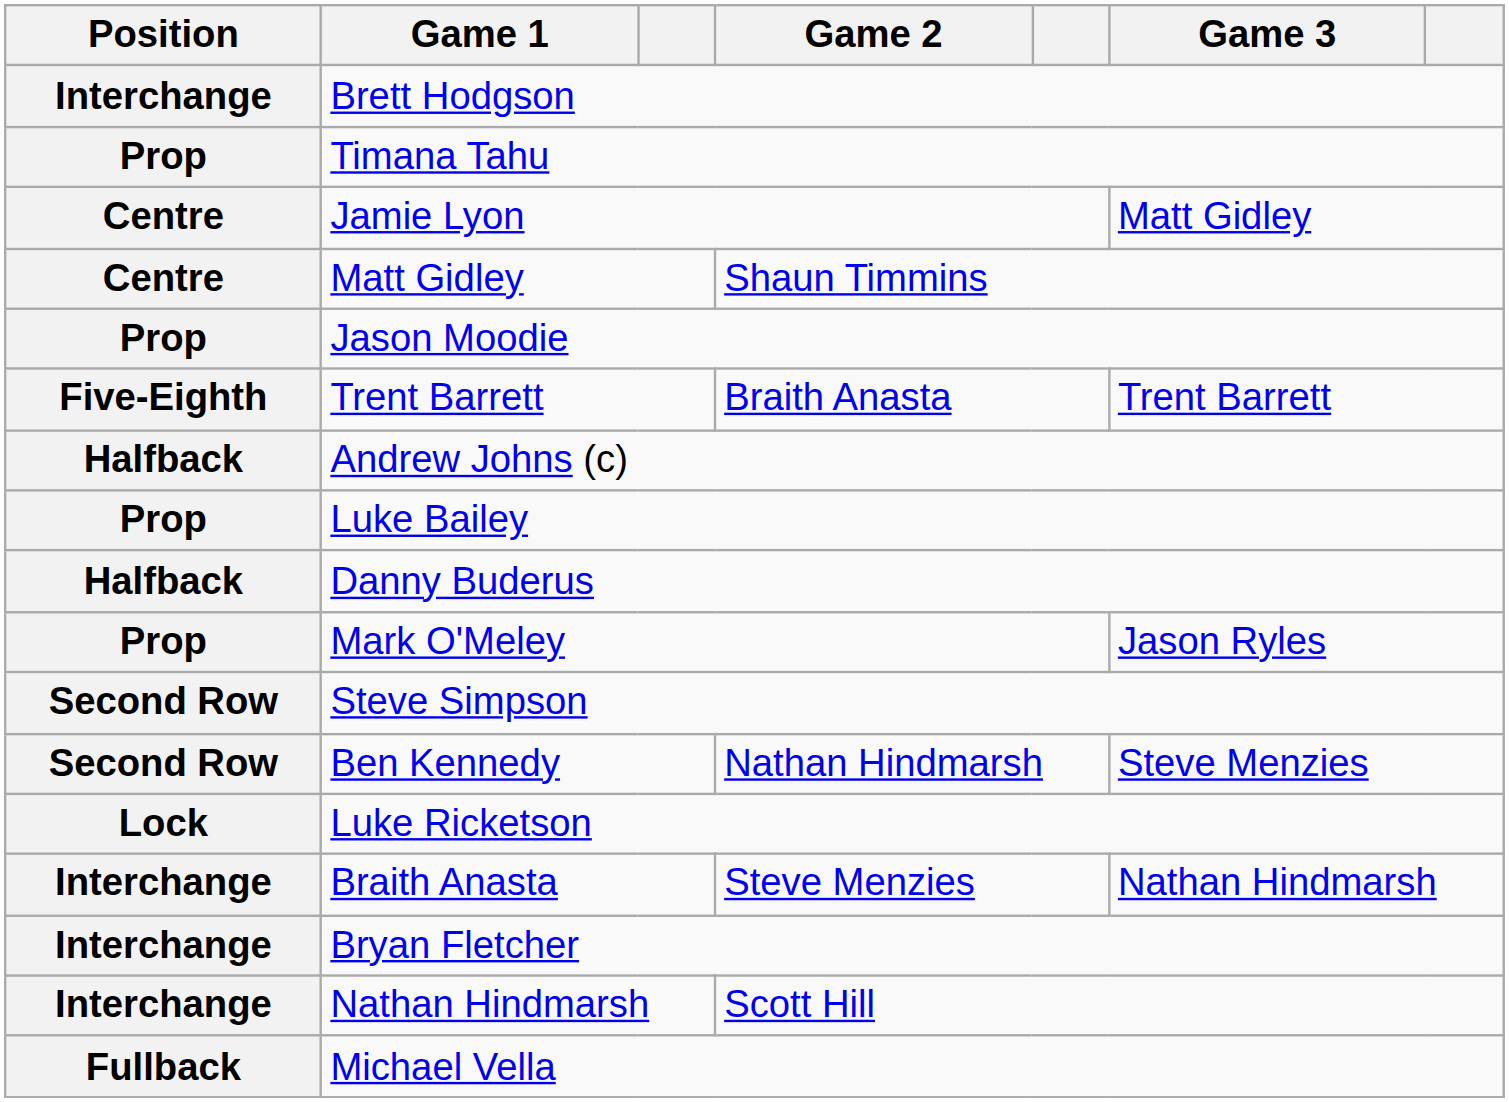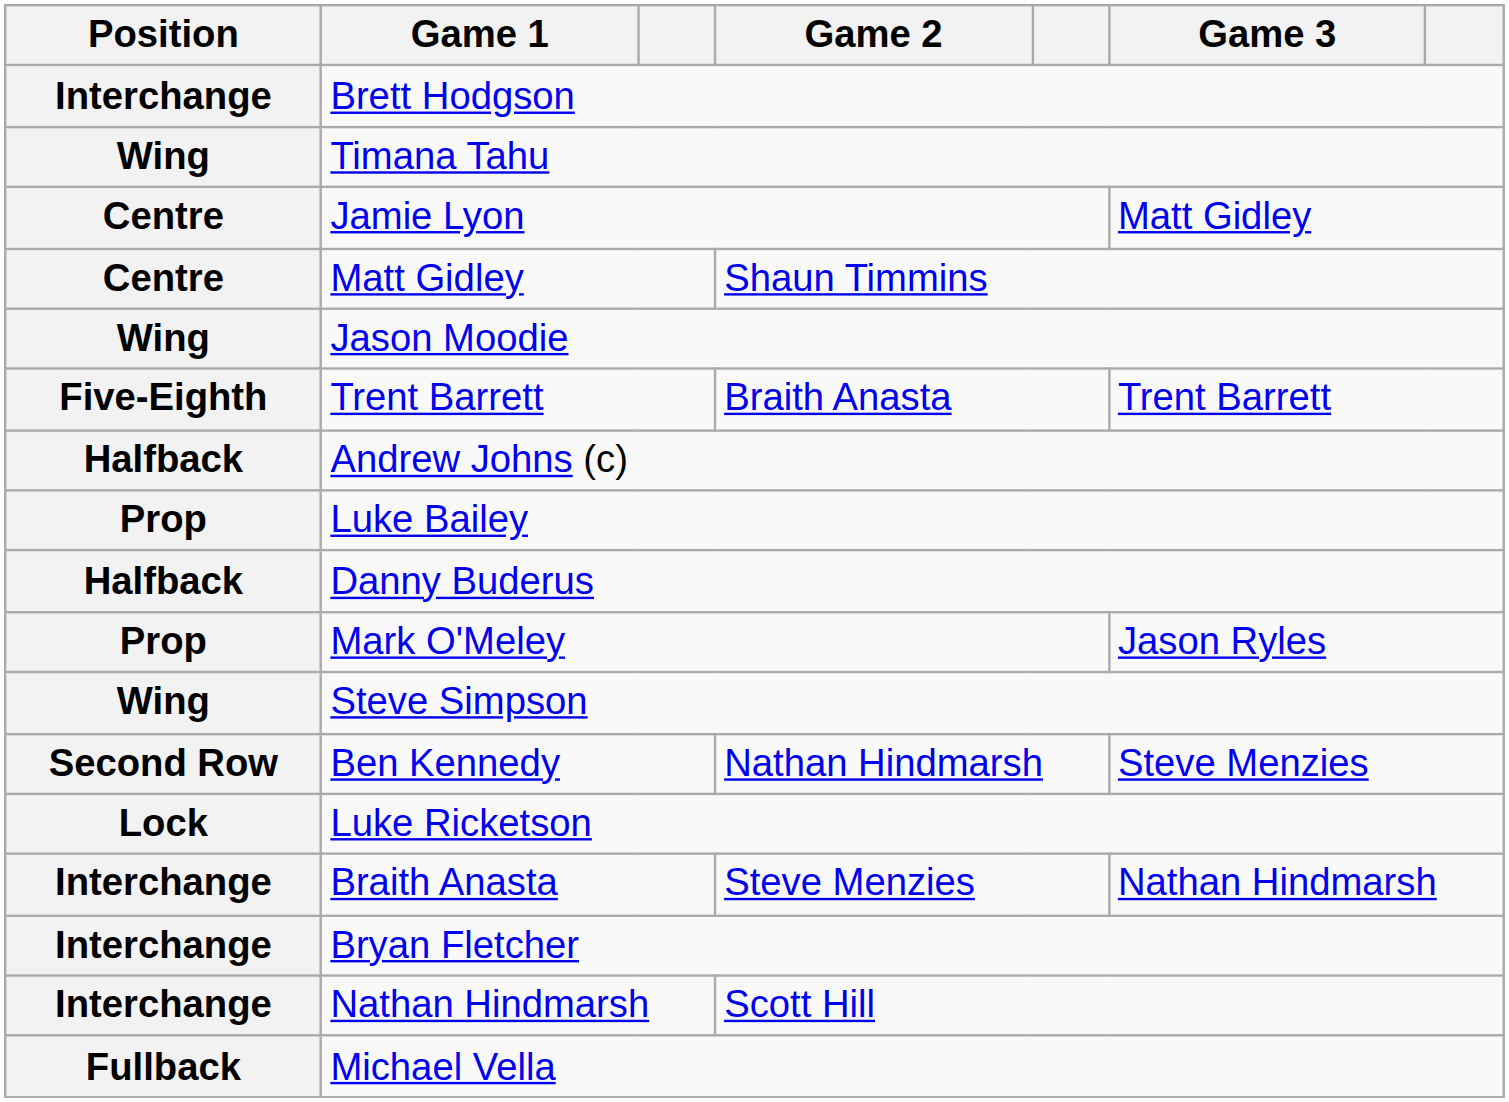Timana Tahu | Position: Prop -> Wing
Jason Moodie | Position: Prop -> Wing
Steve Simpson | Position: Second Row -> Wing
